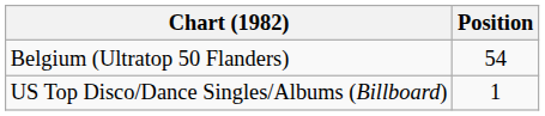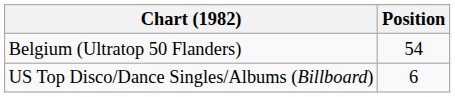US Top Disco/Dance Singles/Albums (Billboard) | Position: 1 -> 6
